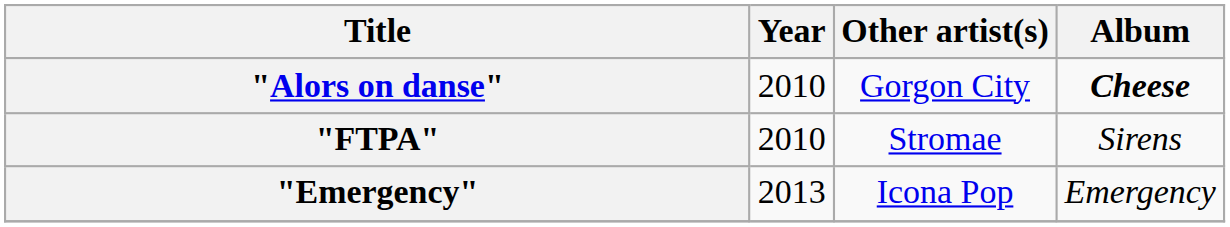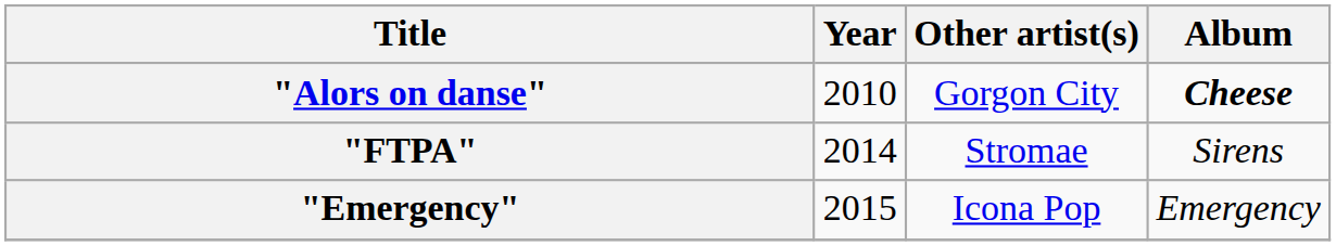"FTPA" | Year: 2010 -> 2014
"Emergency" | Year: 2013 -> 2015
